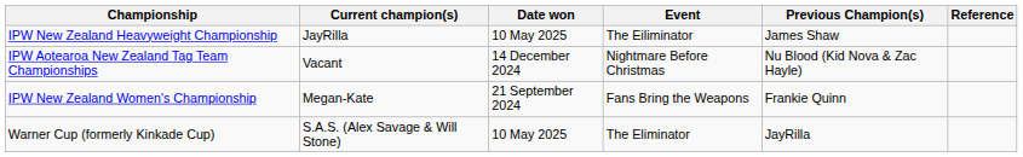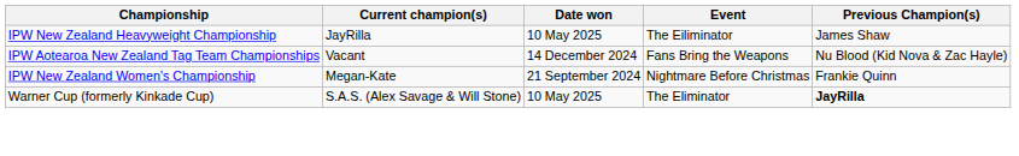- column: Reference
IPW Aotearoa New Zealand Tag Team Championships | Event: Nightmare Before Christmas -> Fans Bring the Weapons
IPW New Zealand Women's Championship | Event: Fans Bring the Weapons -> Nightmare Before Christmas
Warner Cup (formerly Kinkade Cup) | Previous Champion(s): normal -> bold
